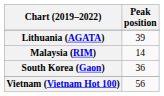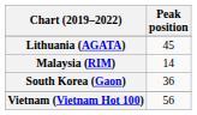Lithuania (AGATA) | Peak position: 39 -> 45
